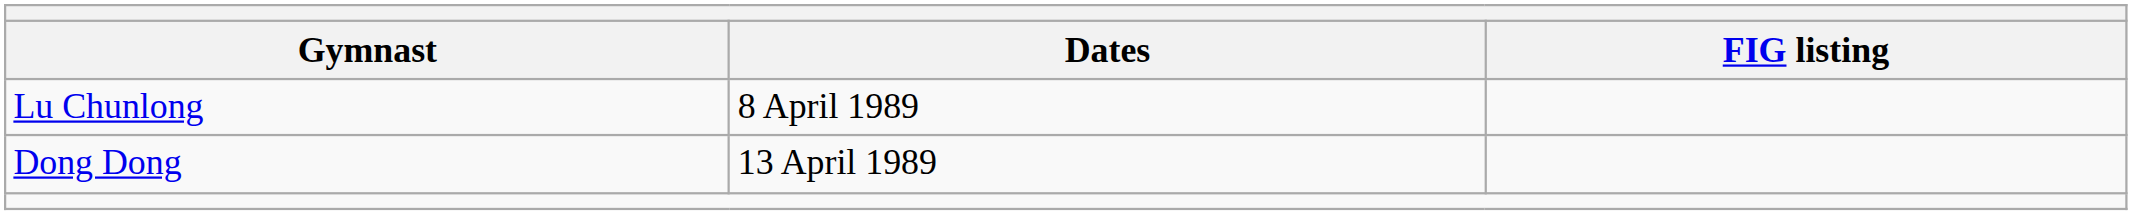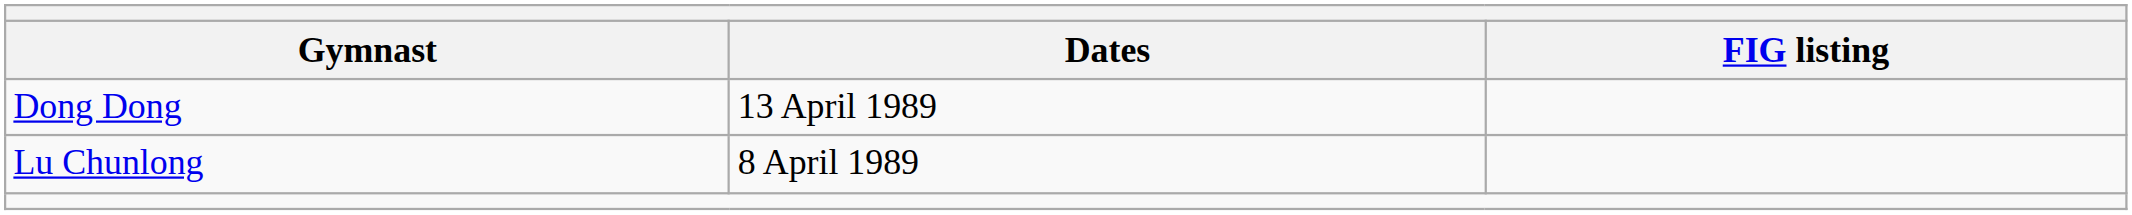rows swapped: Dong Dong <-> Lu Chunlong
